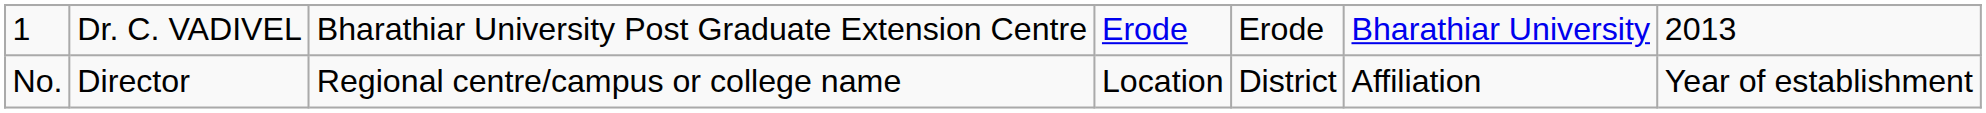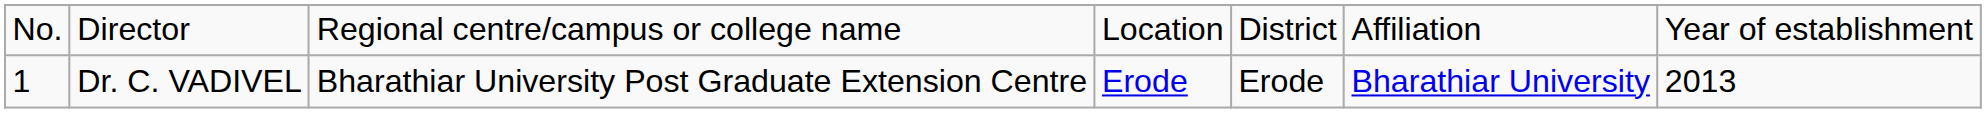rows swapped: No. <-> 1
